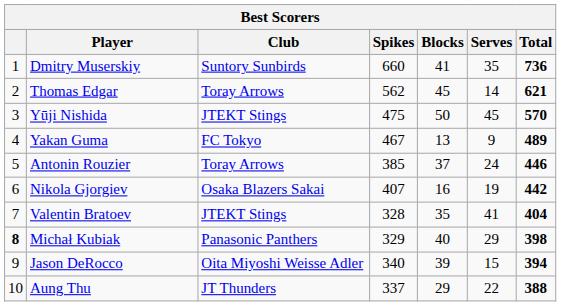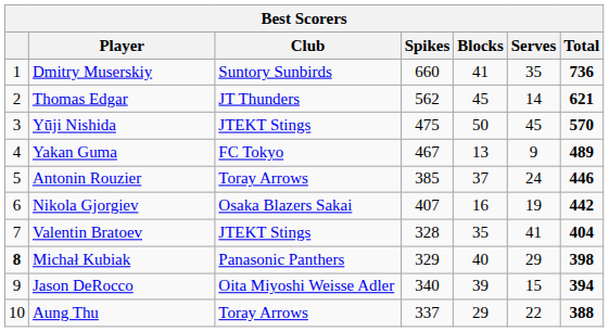Thomas Edgar | Club: Toray Arrows -> JT Thunders
Aung Thu | Club: JT Thunders -> Toray Arrows
